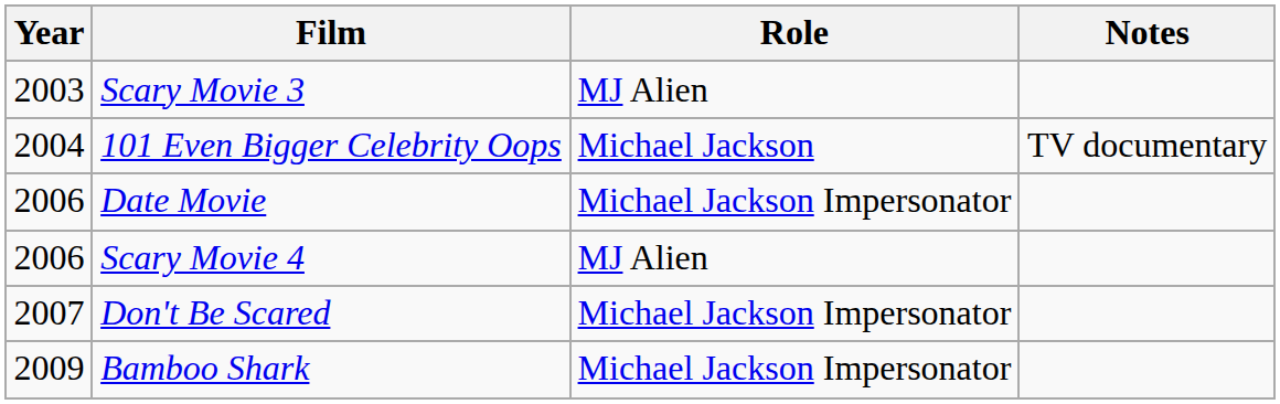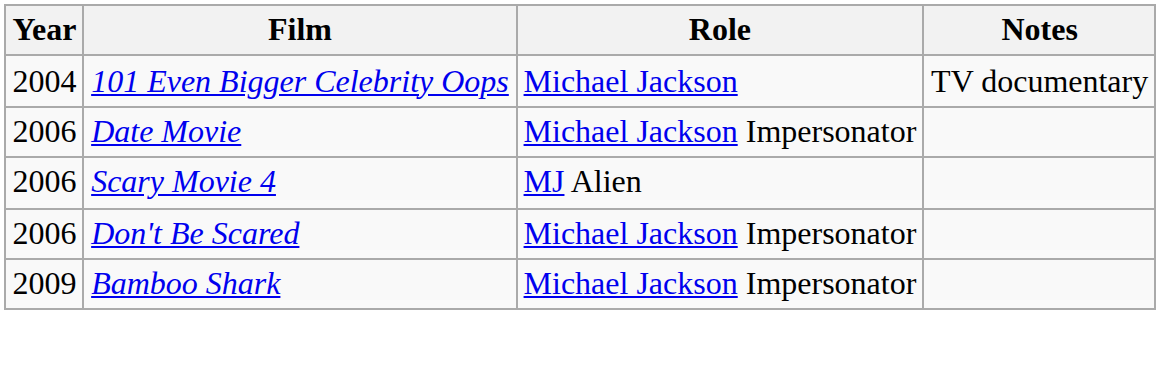- row: 2003 | Scary Movie 3 | MJ Alien
Don't Be Scared | Year: 2007 -> 2006
